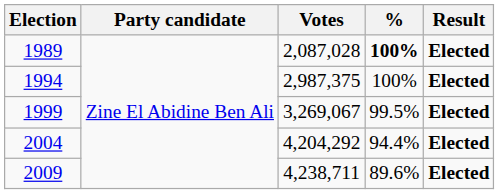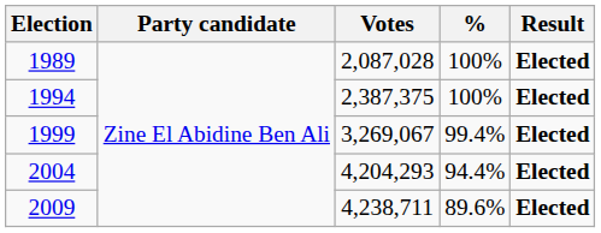1989 | %: bold -> normal
1994 | Votes: 2,987,375 -> 2,387,375
1999 | %: 99.5% -> 99.4%
2004 | Votes: 4,204,292 -> 4,204,293
